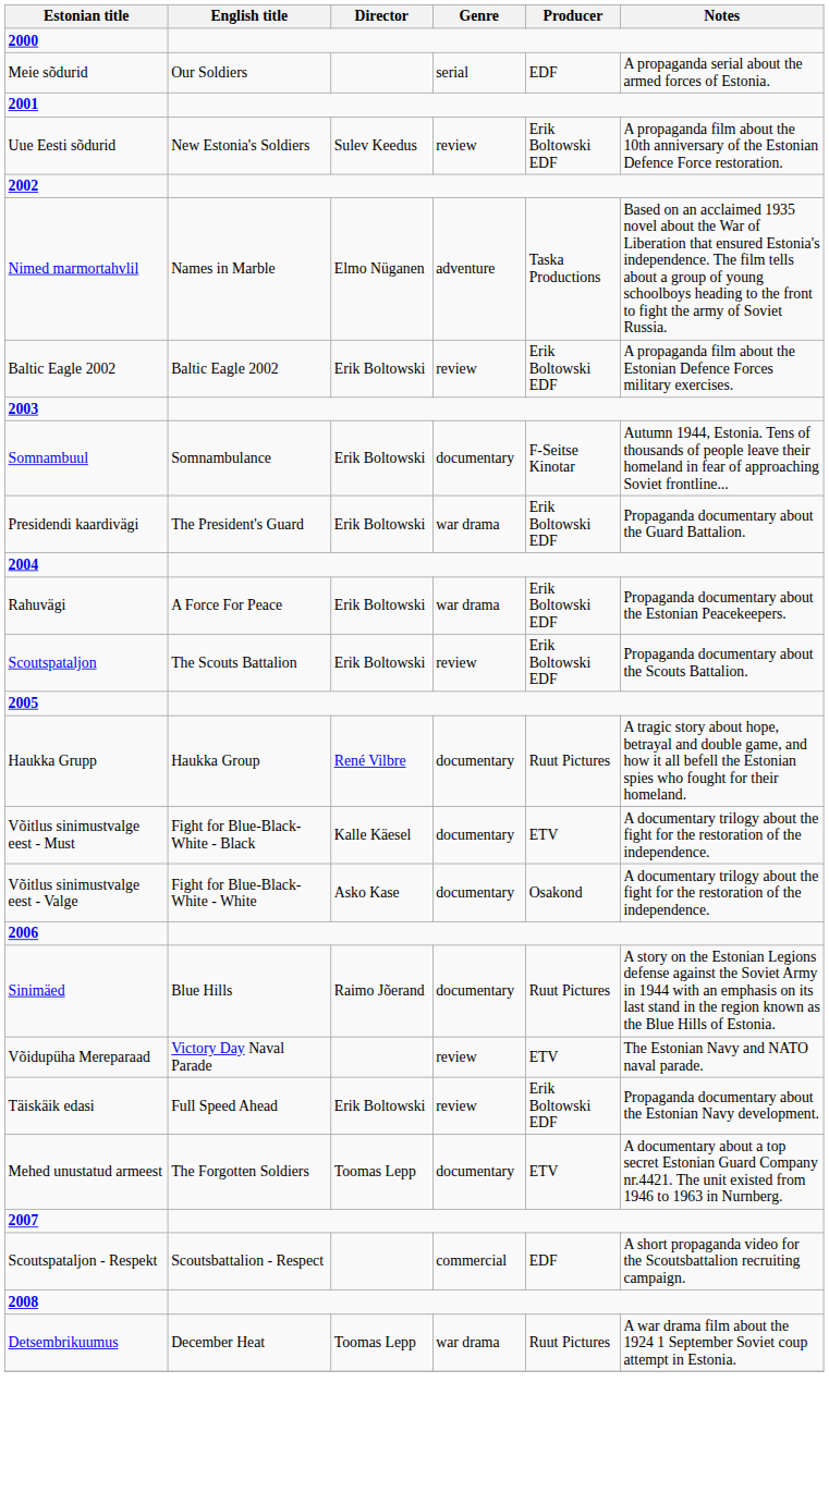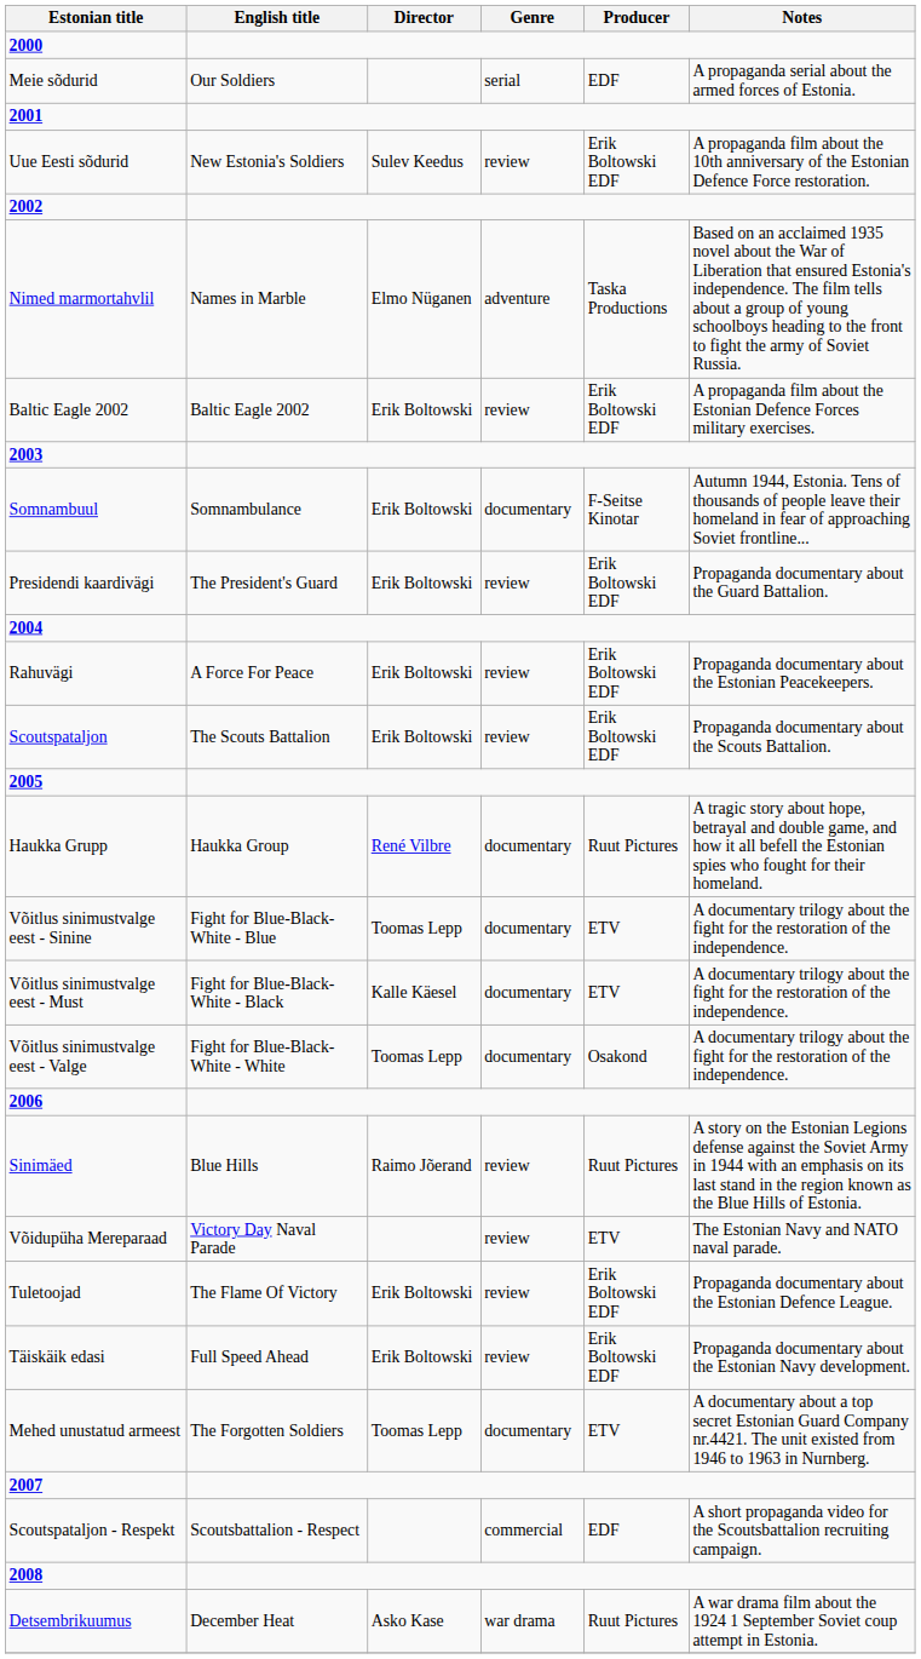Presidendi kaardivägi | Genre: war drama -> review
Rahuvägi | Genre: war drama -> review
+ row: Võitlus sinimustvalge eest - Sinine | Fight for Blue-Black-White - Blue | Toomas Lepp | documentary | ETV | A documentary trilogy about the fight for the restoration of the independence.
Võitlus sinimustvalge eest - Valge | Director: Asko Kase -> Toomas Lepp
Sinimäed | Genre: documentary -> review
+ row: Tuletoojad | The Flame Of Victory | Erik Boltowski | review | Erik Boltowski EDF | Propaganda documentary about the Estonian Defence League.
Detsembrikuumus | Director: Toomas Lepp -> Asko Kase
